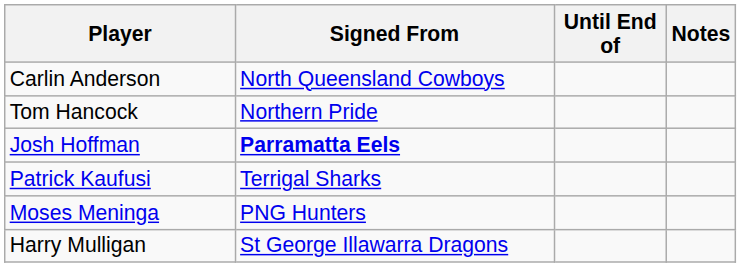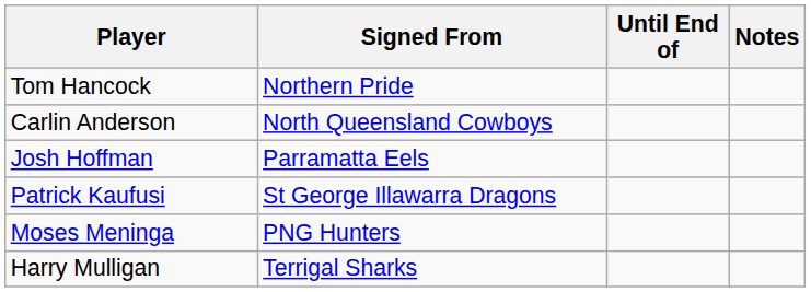rows swapped: Carlin Anderson <-> Tom Hancock
Josh Hoffman | Signed From: bold -> normal
Patrick Kaufusi | Signed From: Terrigal Sharks -> St George Illawarra Dragons
Harry Mulligan | Signed From: St George Illawarra Dragons -> Terrigal Sharks
